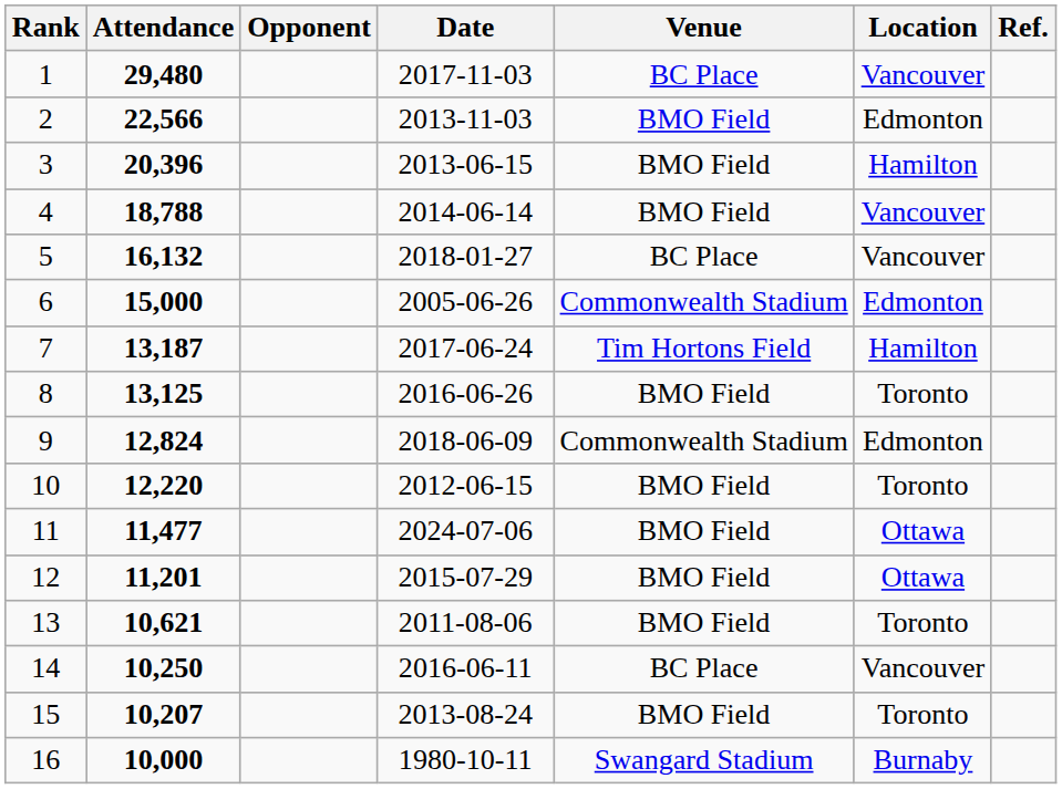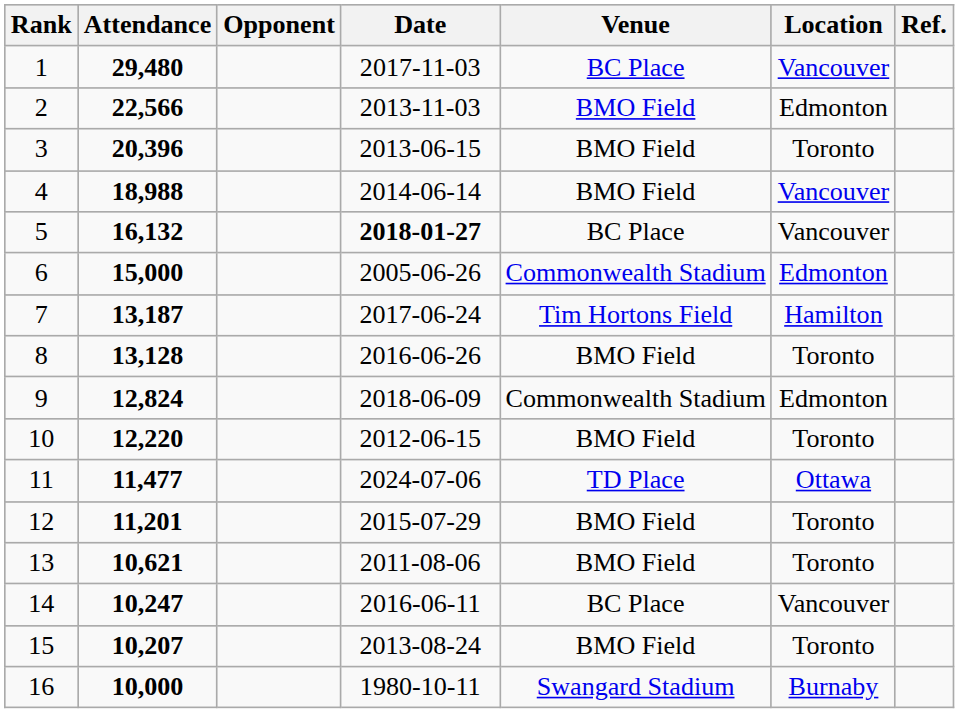3 | Location: Hamilton -> Toronto
4 | Attendance: 18,788 -> 18,988
5 | Date: normal -> bold
8 | Attendance: 13,125 -> 13,128
11 | Venue: BMO Field -> TD Place
12 | Location: Ottawa -> Toronto
14 | Attendance: 10,250 -> 10,247
